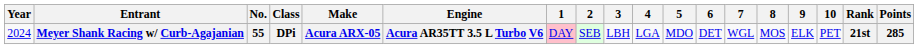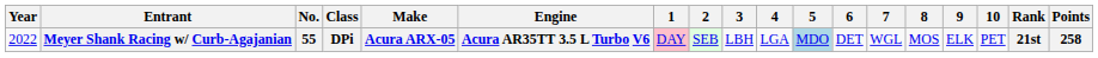Meyer Shank Racing w/ Curb-Agajanian | Year: 2024 -> 2022
Meyer Shank Racing w/ Curb-Agajanian | 5: no background -> lightblue background
Meyer Shank Racing w/ Curb-Agajanian | Points: 285 -> 258
